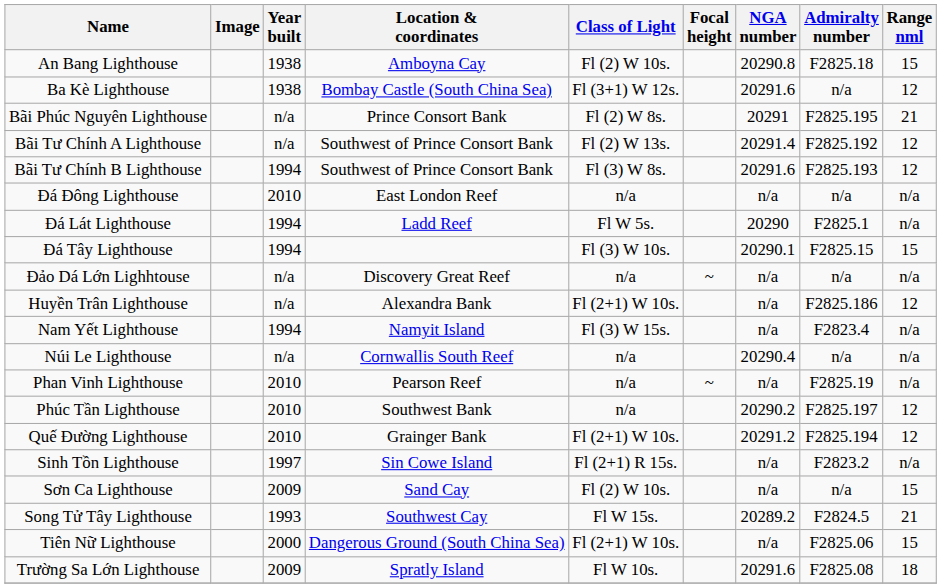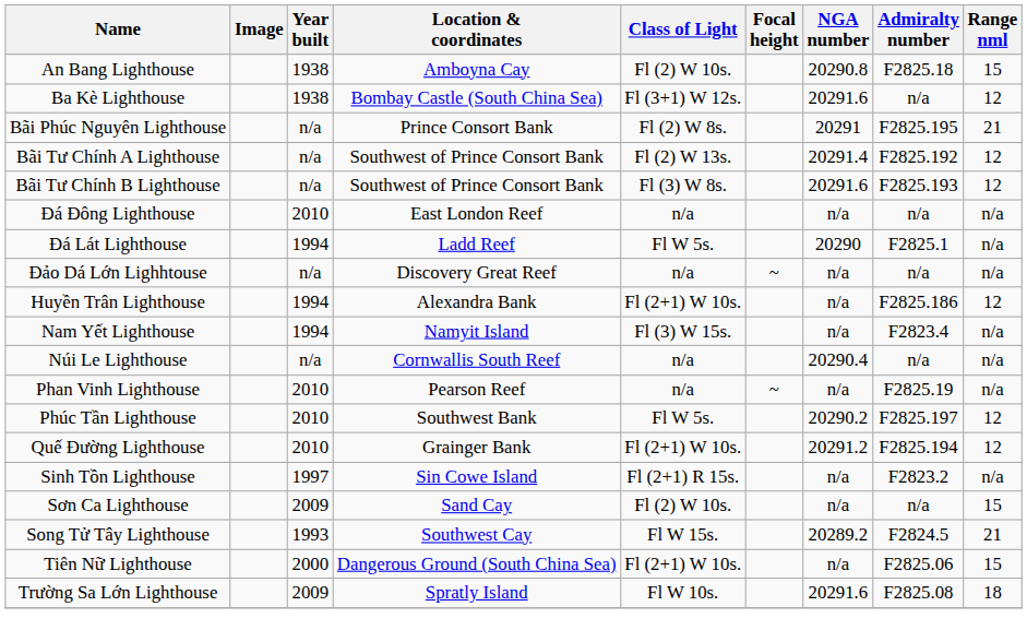Bãi Tư Chính B Lighthouse | Year built: 1994 -> n/a
- row: Đá Tây Lighthouse | 1994 | Fl (3) W 10s. | 20290.1 | F2825.15 | 15
Huyền Trân Lighthouse | Year built: n/a -> 1994
Phúc Tần Lighthouse | Class of Light: n/a -> Fl W 5s.
